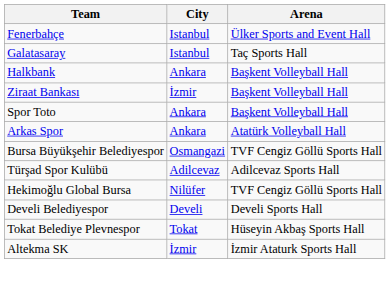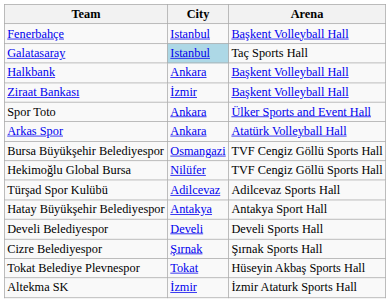Fenerbahçe | Arena: Ülker Sports and Event Hall -> Başkent Volleyball Hall
Galatasaray | City: no background -> lightblue background
Spor Toto | Arena: Başkent Volleyball Hall -> Ülker Sports and Event Hall
rows swapped: Türşad Spor Kulübü <-> Hekimoğlu Global Bursa
+ row: Hatay Büyükşehir Belediyespor | Antakya | Antakya Sport Hall
+ row: Cizre Belediyespor | Şırnak | Şırnak Sports Hall
